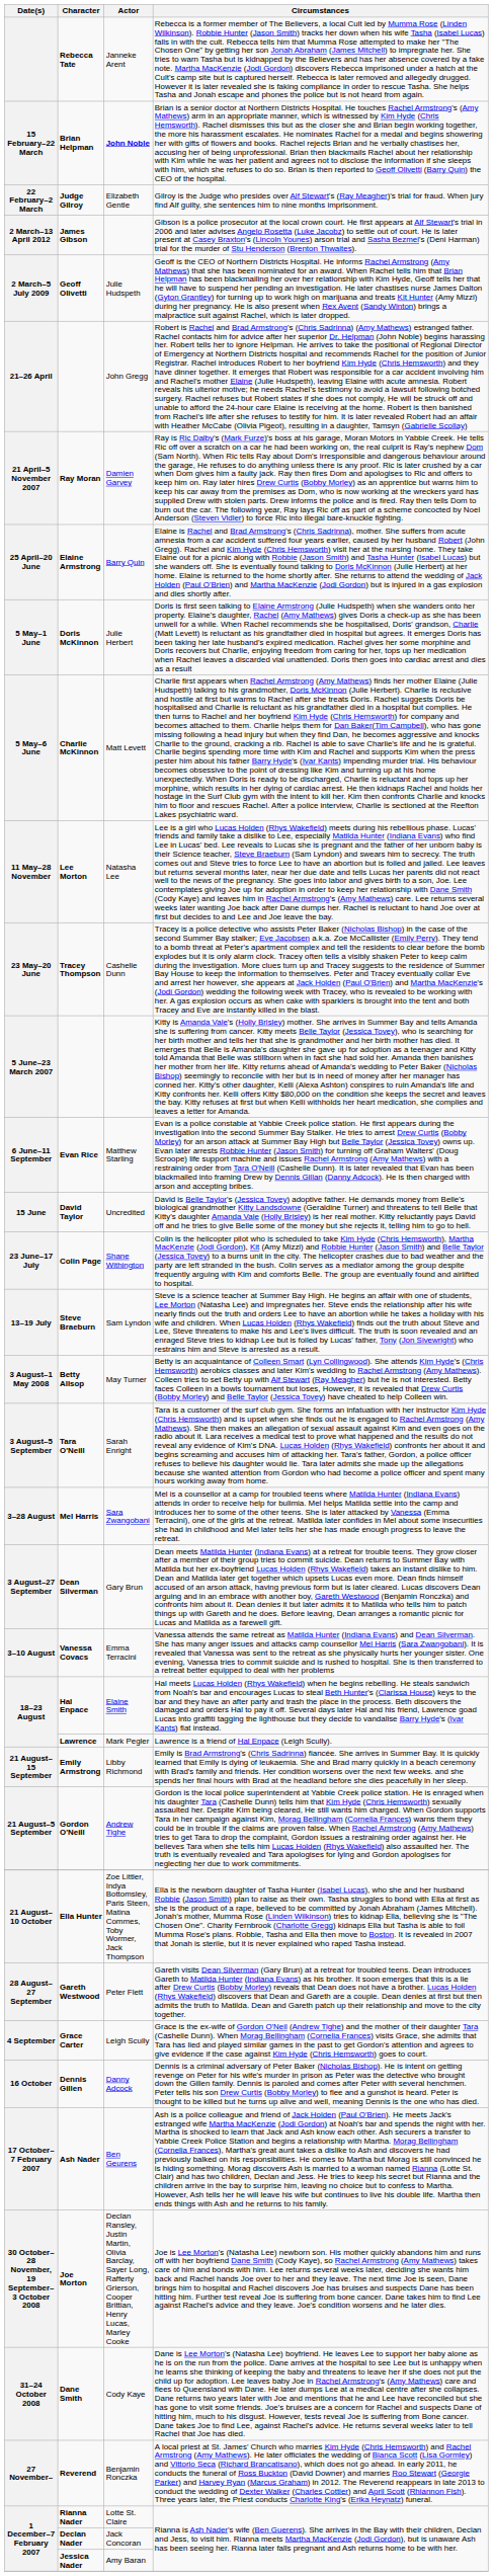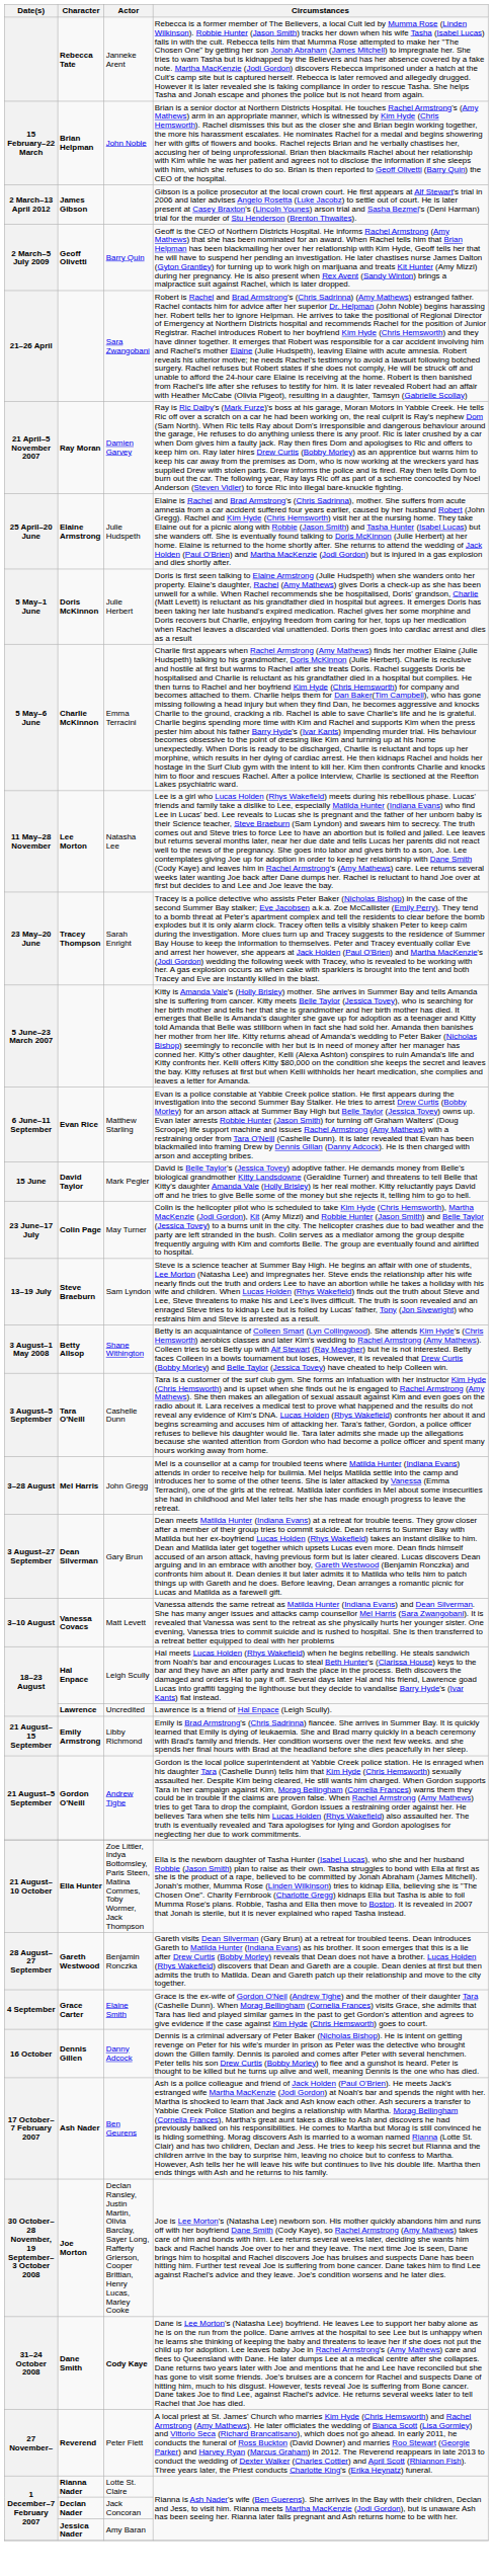15 February–22 March | Actor: bold -> normal
- row: 22 February–2 March | Judge Gilroy | Elizabeth Gentle | Gilroy is the Judge who presides over Alf Stewart's (Ray Meagher)'s trial for fraud. When jury find Alf guilty, she sentences him to nine months imprisonment.
2 March–5 July 2009 | Actor: Julie Hudspeth -> Barry Quin
21–26 April | Actor: John Gregg -> Sara Zwangobani
25 April–20 June | Actor: Barry Quin -> Julie Hudspeth
5 May–6 June | Actor: Matt Levett -> Emma Terracini
23 May–20 June | Actor: Cashelle Dunn -> Sarah Enright
15 June | Actor: Uncredited -> Mark Pegler
23 June–17 July | Actor: Shane Withington -> May Turner
3 August–1 May 2008 | Actor: May Turner -> Shane Withington
3 August–5 September | Actor: Sarah Enright -> Cashelle Dunn
3–28 August | Actor: Sara Zwangobani -> John Gregg
3–10 August | Actor: Emma Terracini -> Matt Levett
18–23 August / Hal Enpace | Actor: Elaine Smith -> Leigh Scully
18–23 August / Lawrence | Actor: Mark Pegler -> Uncredited
28 August–27 September | Actor: Peter Flett -> Benjamin Ronczka
4 September | Actor: Leigh Scully -> Elaine Smith
31–24 October 2008 | Actor: normal -> bold
27 November– | Actor: Benjamin Ronczka -> Peter Flett
